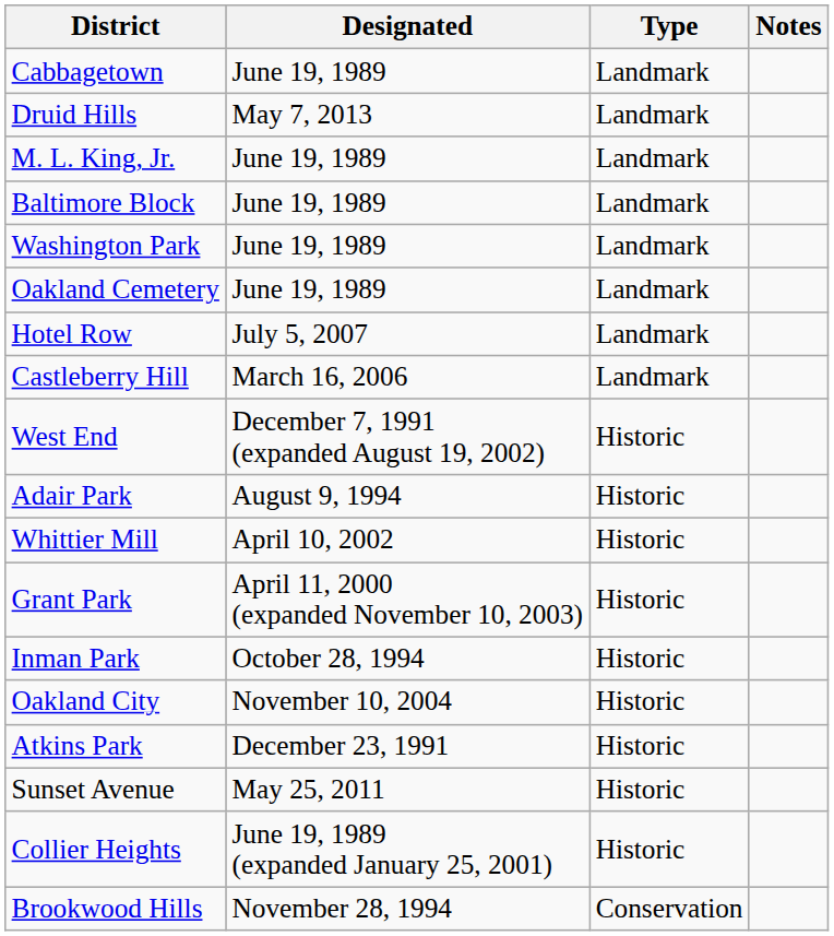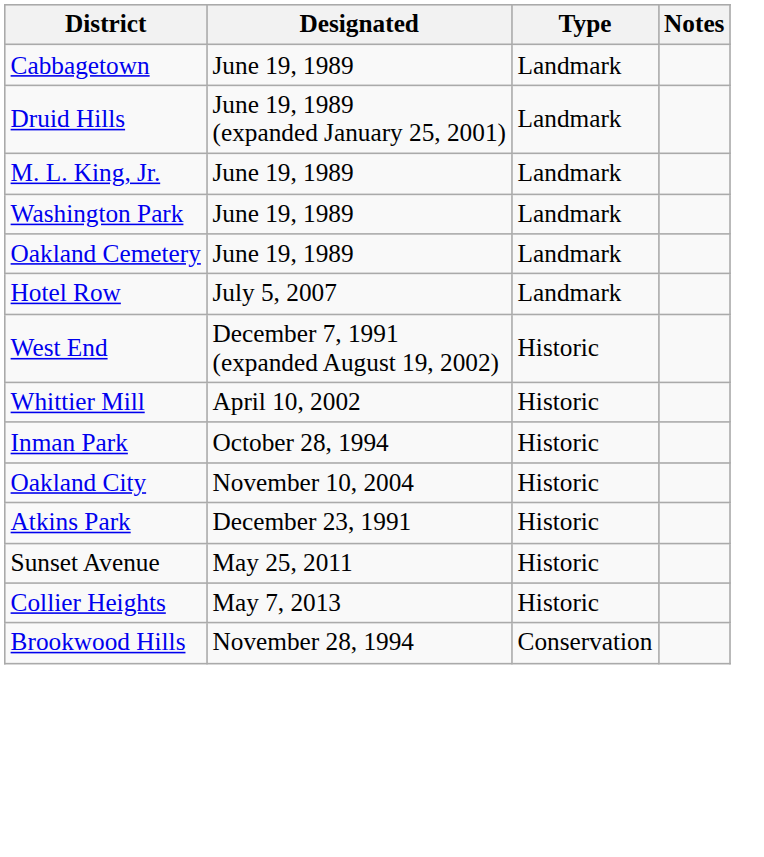Druid Hills | Designated: May 7, 2013 -> June 19, 1989 (expanded January 25, 2001)
- row: Baltimore Block | June 19, 1989 | Landmark
- row: Castleberry Hill | March 16, 2006 | Landmark
- row: Adair Park | August 9, 1994 | Historic
- row: Grant Park | April 11, 2000 (expanded November 10, 2003) | Historic
Collier Heights | Designated: June 19, 1989 (expanded January 25, 2001) -> May 7, 2013
